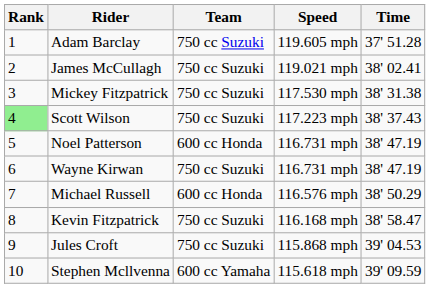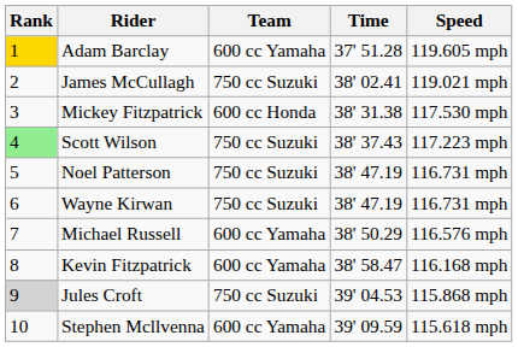columns swapped: Speed <-> Time
Adam Barclay | Rank: no background -> gold background
Adam Barclay | Team: 750 cc Suzuki -> 600 cc Yamaha
Mickey Fitzpatrick | Team: 750 cc Suzuki -> 600 cc Honda
Noel Patterson | Team: 600 cc Honda -> 750 cc Suzuki
Michael Russell | Team: 600 cc Honda -> 600 cc Yamaha
Kevin Fitzpatrick | Team: 750 cc Suzuki -> 600 cc Yamaha
Jules Croft | Rank: no background -> lightgrey background
